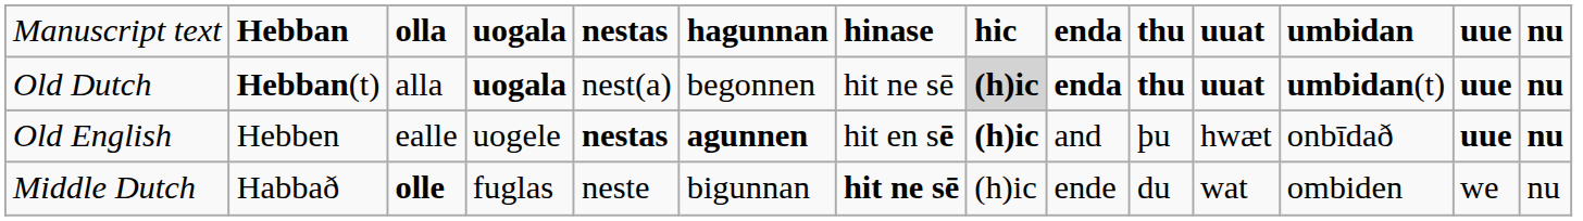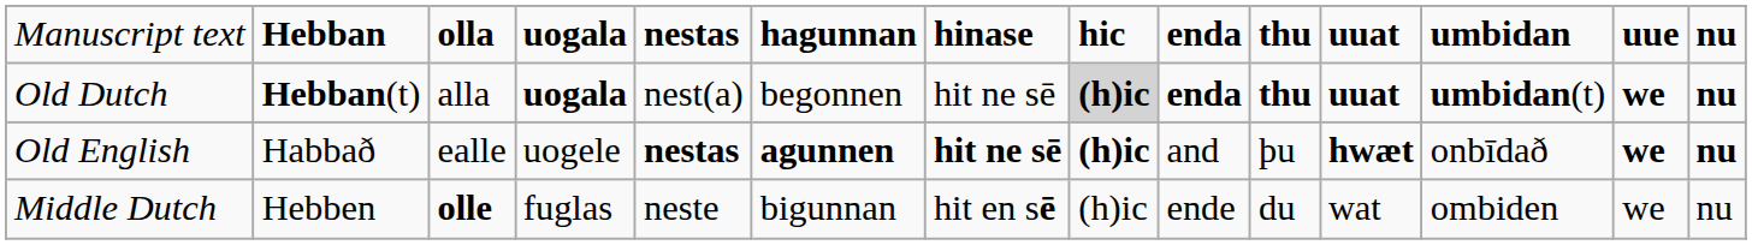Old Dutch | column 13: uue -> we
Old English | column 2: Hebben -> Habbað
Old English | column 7: hit en sē -> hit ne sē
Old English | column 11: normal -> bold
Old English | column 13: uue -> we
Middle Dutch | column 2: Habbað -> Hebben
Middle Dutch | column 7: hit ne sē -> hit en sē
